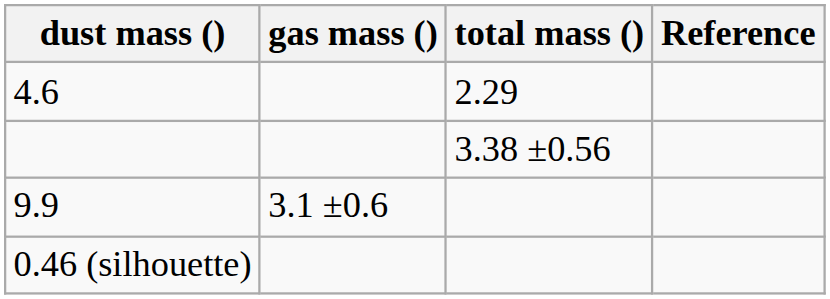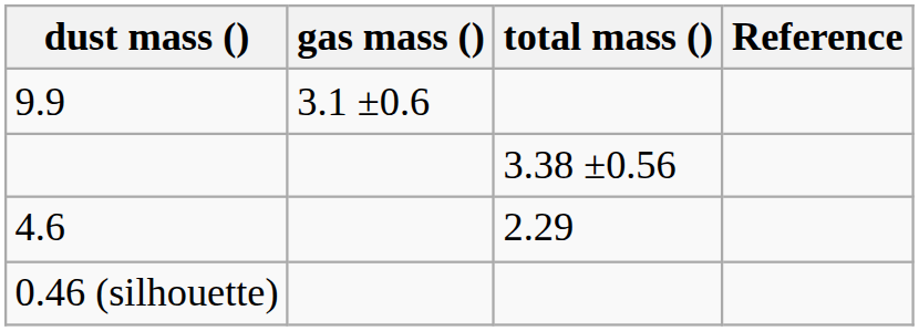rows swapped: 4.6 <-> 9.9
